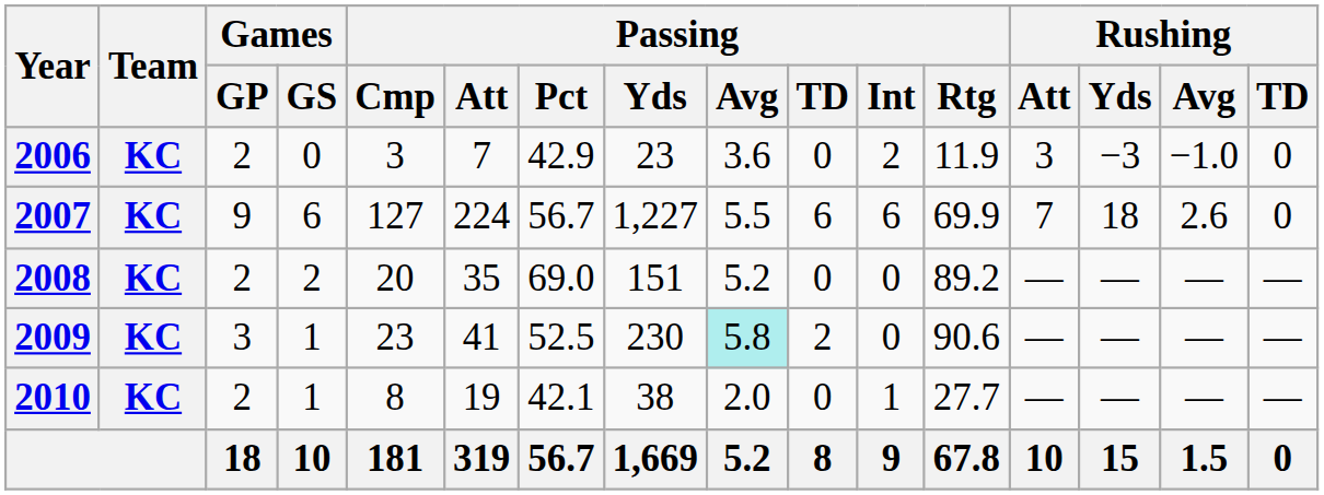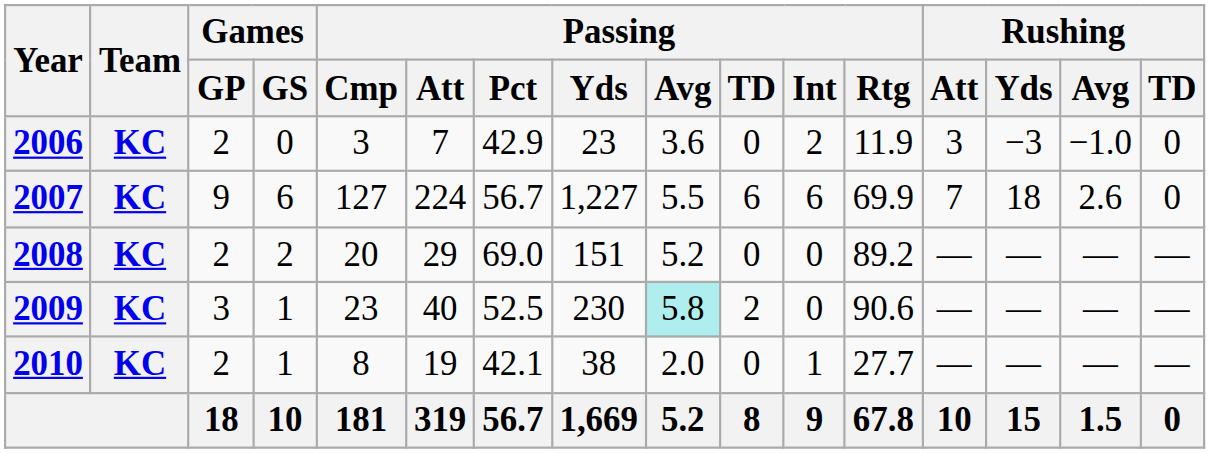2008 | Passing / Att: 35 -> 29
2009 | Passing / Att: 41 -> 40
